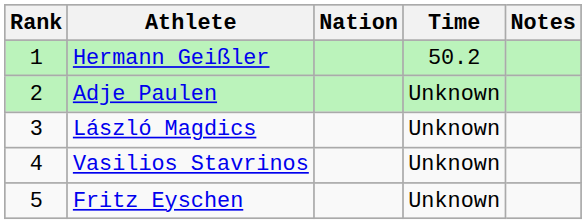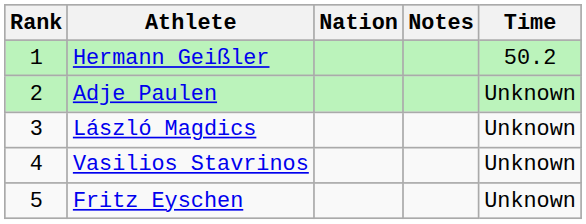columns swapped: Time <-> Notes
